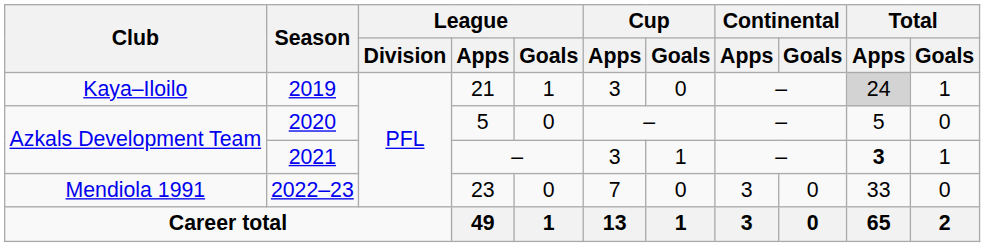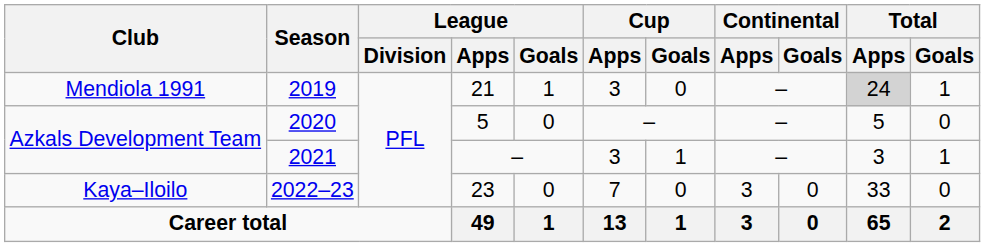2019 | Club: Kaya–Iloilo -> Mendiola 1991
2021 | Total / Apps: bold -> normal
2022–23 | Club: Mendiola 1991 -> Kaya–Iloilo
